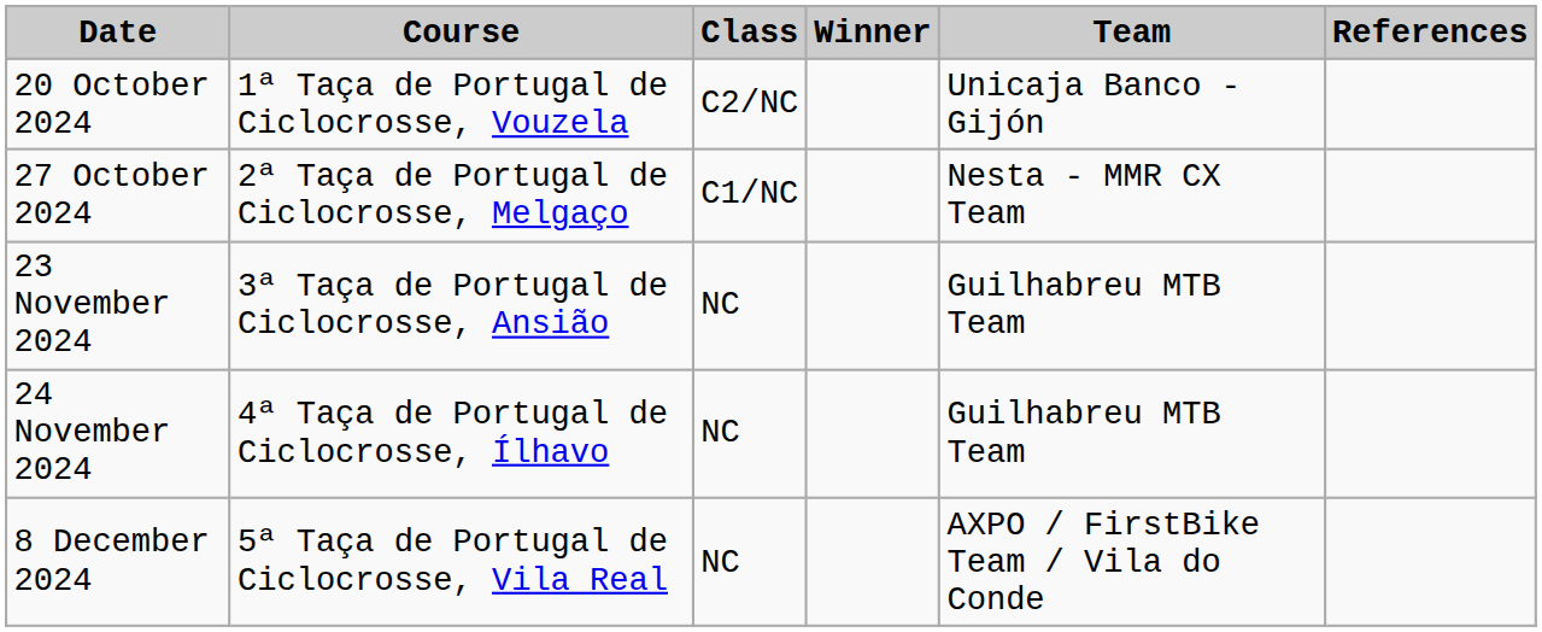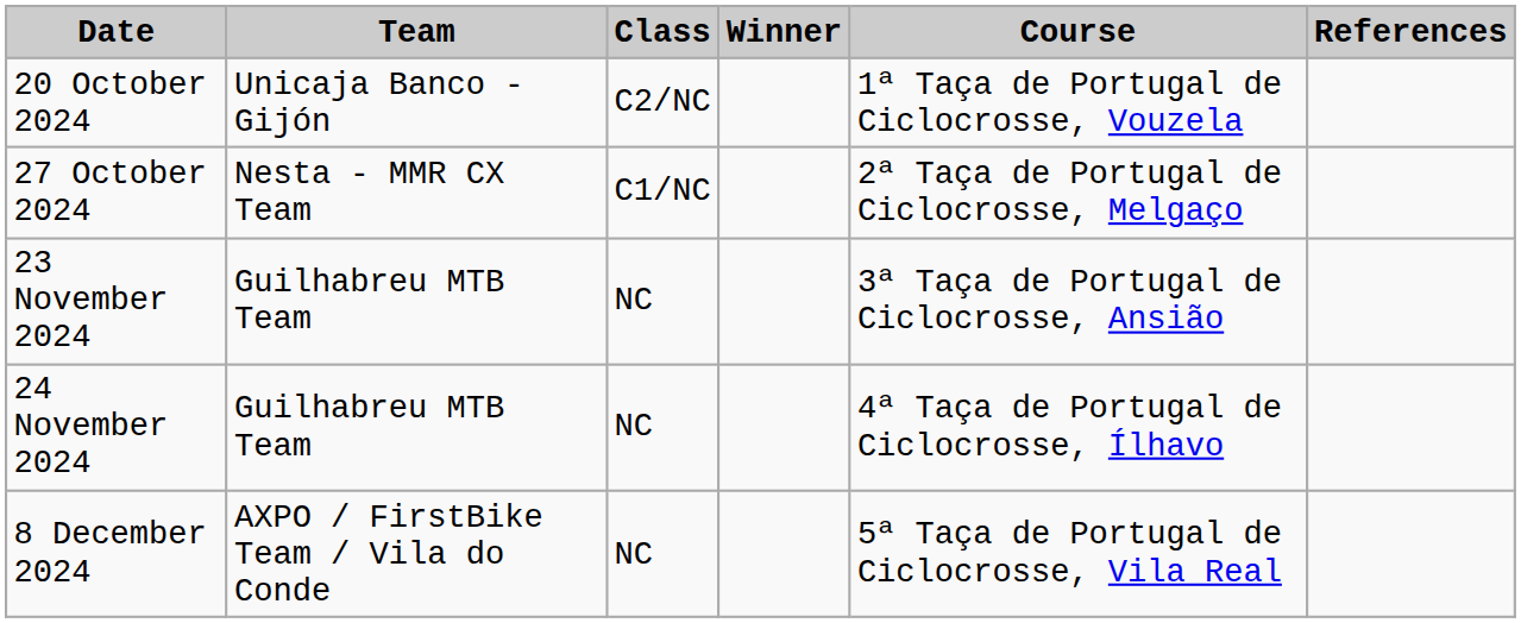columns swapped: Course <-> Team
